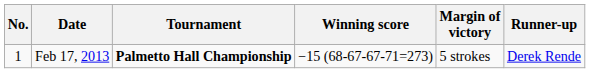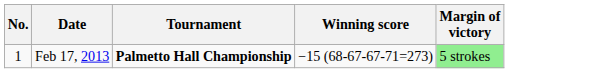- column: Runner-up | Derek Rende
Feb 17, 2013 | Margin of victory: no background -> lightgreen background
